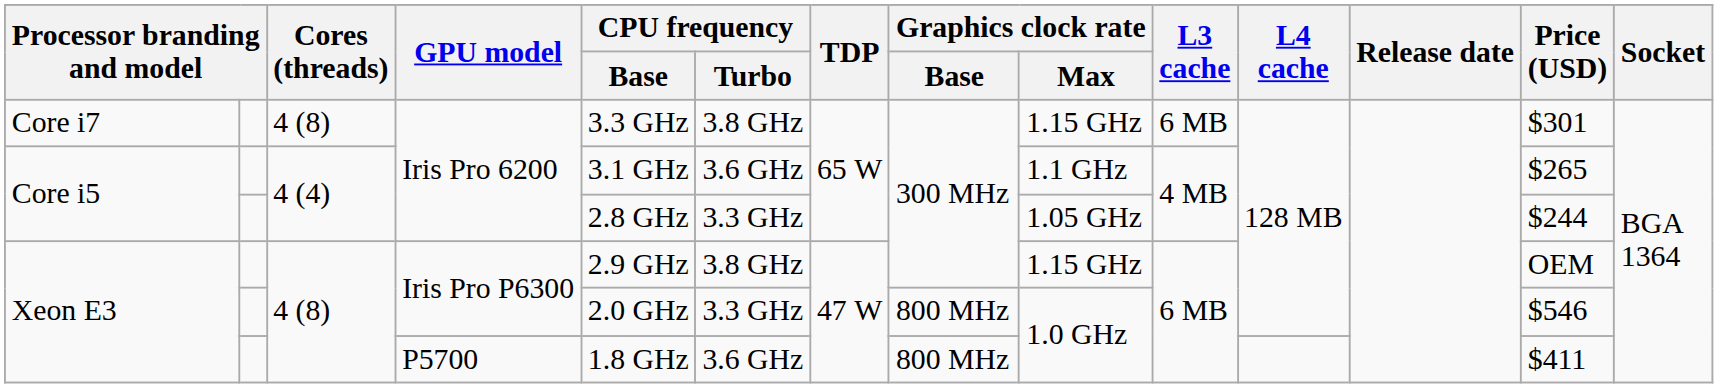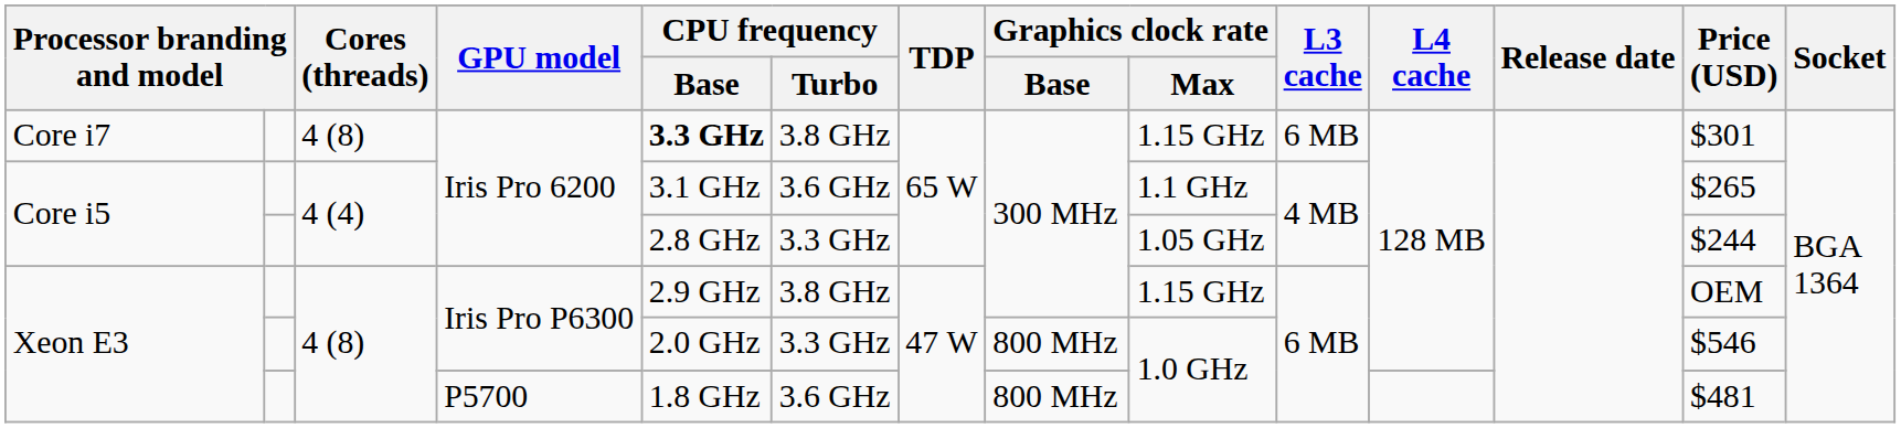Core i7 | CPU frequency / Base: normal -> bold
Xeon E3 / P5700 | Price (USD): $411 -> $481
